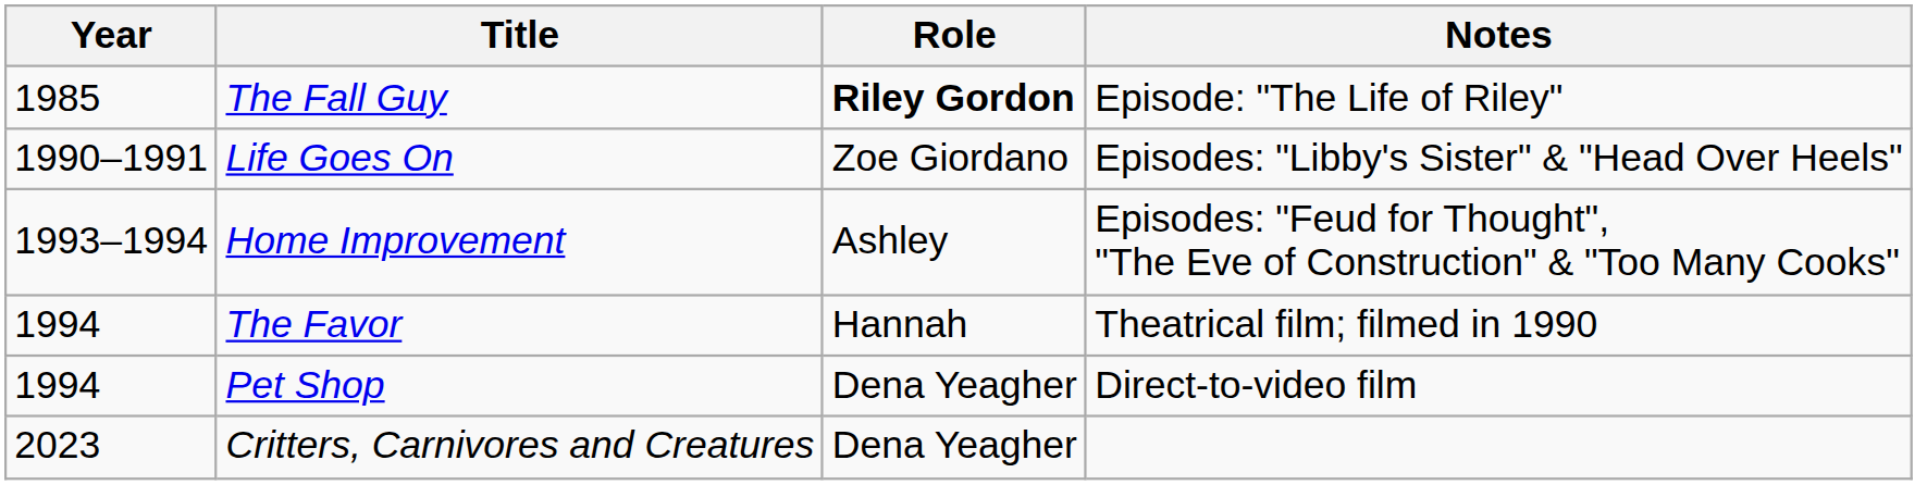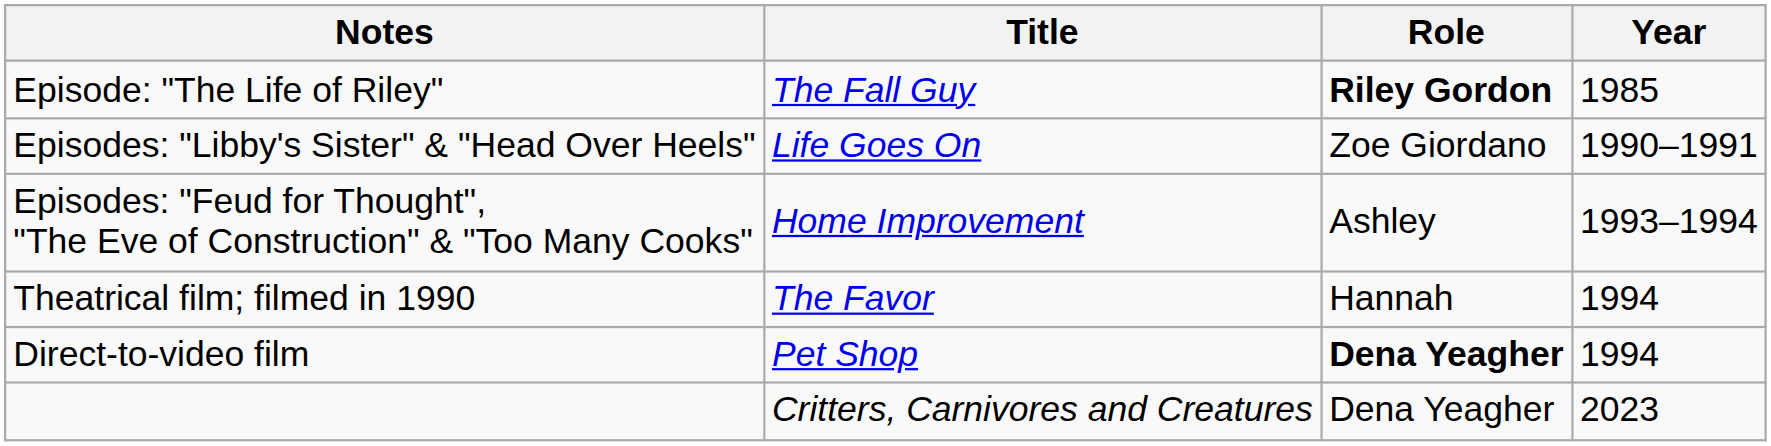columns swapped: Year <-> Notes
Pet Shop | Role: normal -> bold
